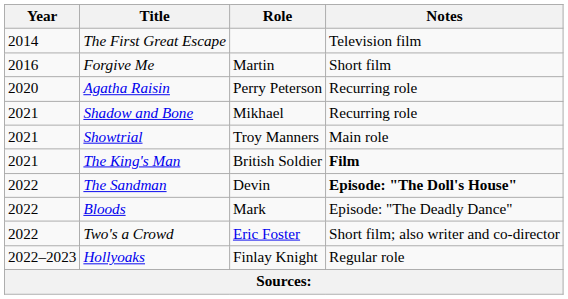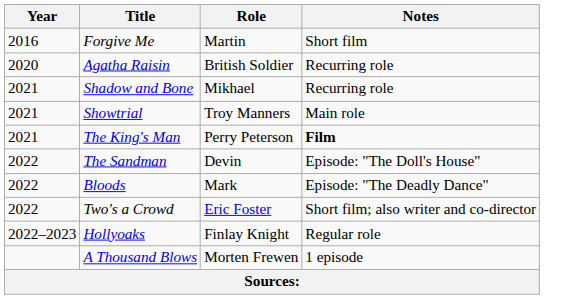- row: 2014 | The First Great Escape | Television film
Agatha Raisin | Role: Perry Peterson -> British Soldier
The King's Man | Role: British Soldier -> Perry Peterson
The Sandman | Notes: bold -> normal
+ row: A Thousand Blows | Morten Frewen | 1 episode
